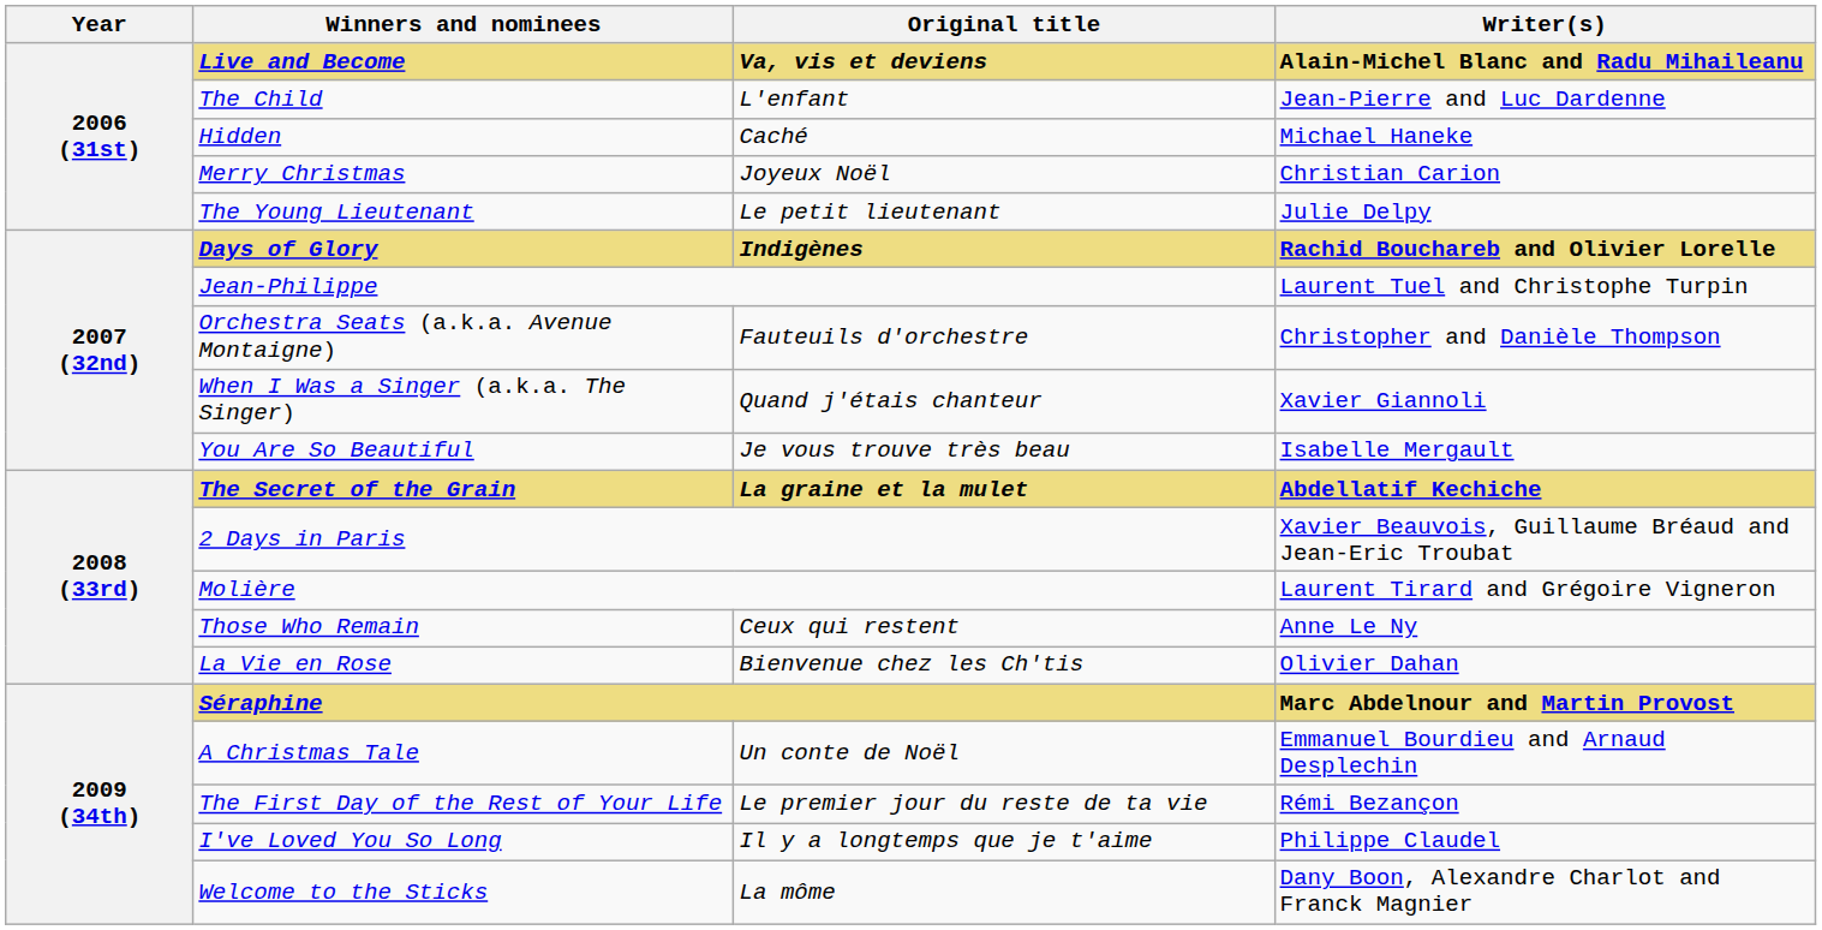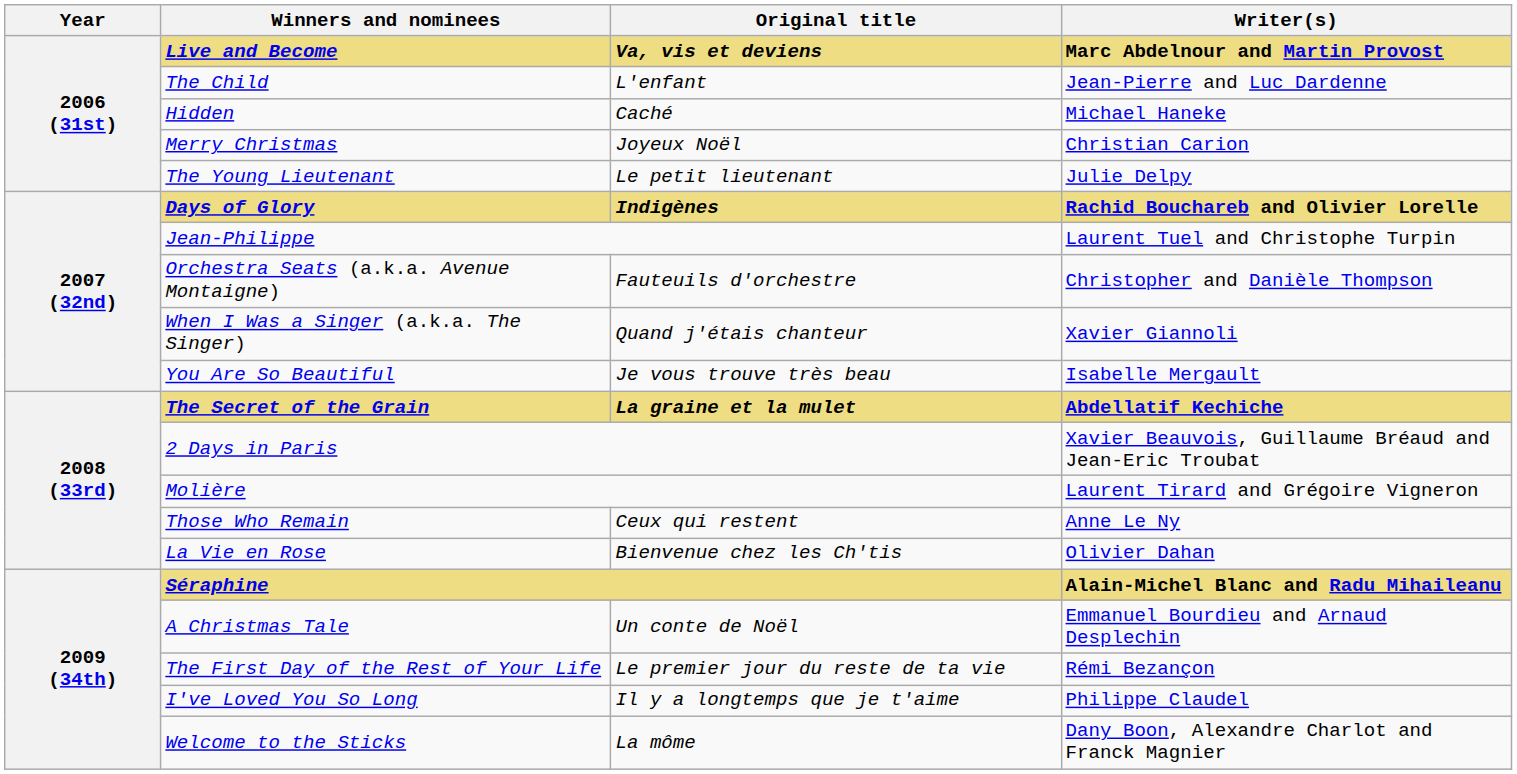Live and Become | Writer(s): Alain-Michel Blanc and Radu Mihaileanu -> Marc Abdelnour and Martin Provost
Séraphine | Writer(s): Marc Abdelnour and Martin Provost -> Alain-Michel Blanc and Radu Mihaileanu
